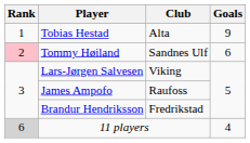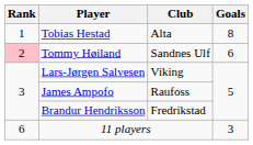Tobias Hestad | Goals: 9 -> 8
11 players | Rank: lightgrey background -> no background
11 players | Goals: 4 -> 3
